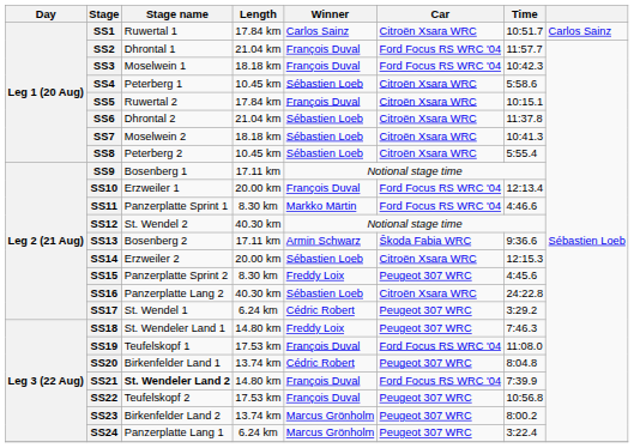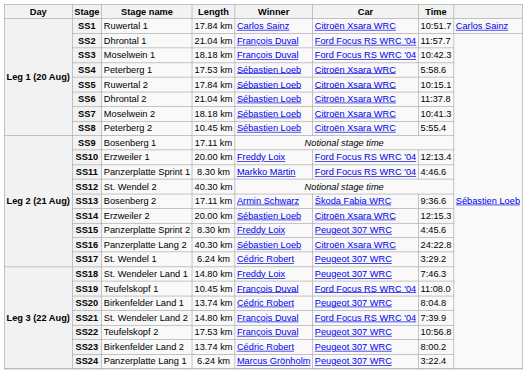SS4 | Length: 10.45 km -> 17.53 km
SS5 | Winner: François Duval -> Sébastien Loeb
SS10 | Winner: François Duval -> Freddy Loix
SS19 | Length: 17.53 km -> 10.45 km
SS21 | Stage name: bold -> normal
SS23 | Winner: Marcus Grönholm -> Cédric Robert
